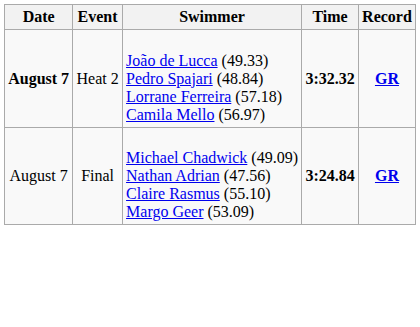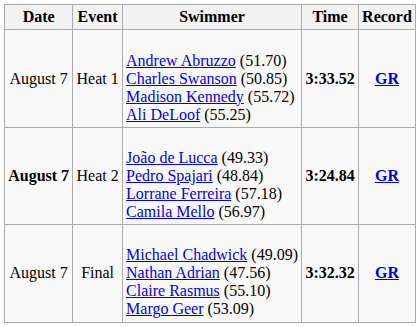+ row: August 7 | Heat 1 | Andrew Abruzzo (51.70) Charles Swanson (50.85) Madison Kennedy (55.72) Ali DeLoof (55.25) | 3:33.52 | GR
Heat 2 | Time: 3:32.32 -> 3:24.84
Final | Time: 3:24.84 -> 3:32.32
